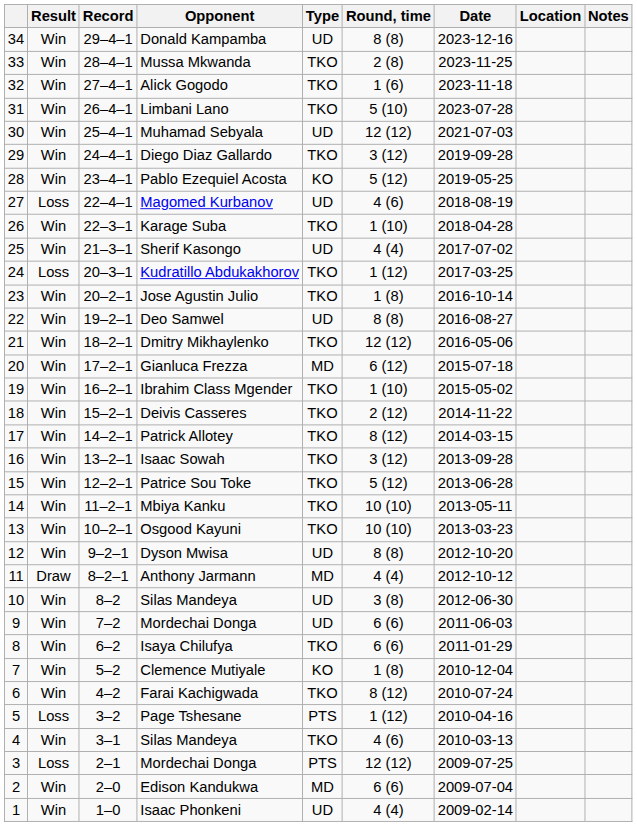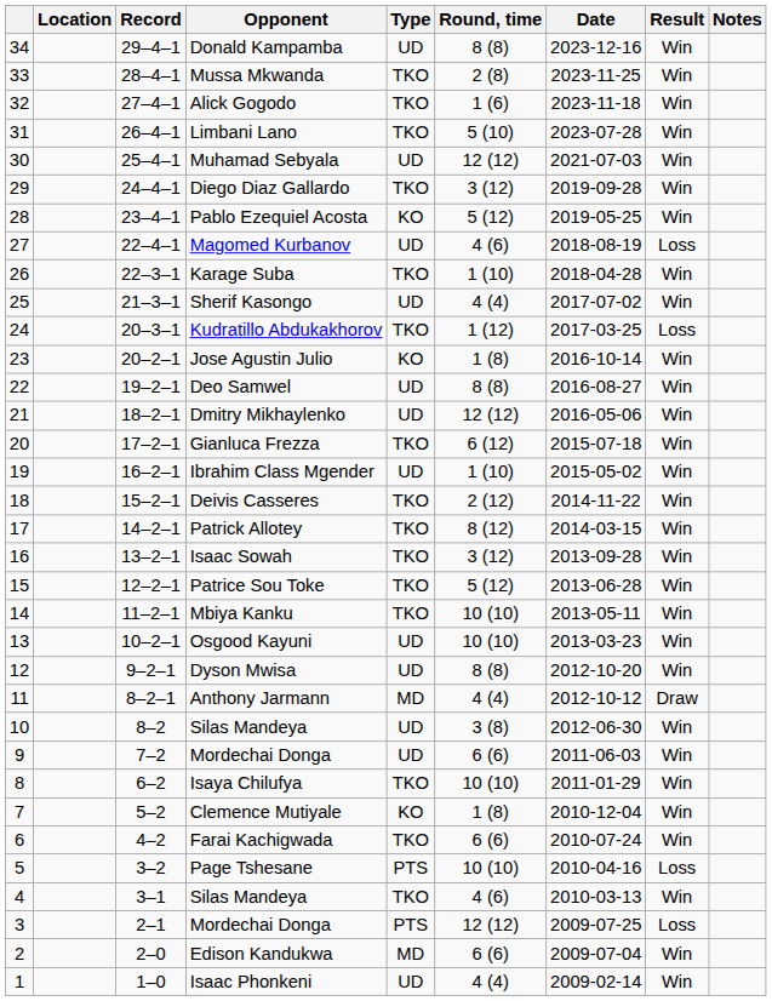columns swapped: Result <-> Location
Jose Agustin Julio | Type: TKO -> KO
Dmitry Mikhaylenko | Type: TKO -> UD
Gianluca Frezza | Type: MD -> TKO
Ibrahim Class Mgender | Type: TKO -> UD
Osgood Kayuni | Type: TKO -> UD
Isaya Chilufya | Round, time: 6 (6) -> 10 (10)
Farai Kachigwada | Round, time: 8 (12) -> 6 (6)
Page Tshesane | Round, time: 1 (12) -> 10 (10)
